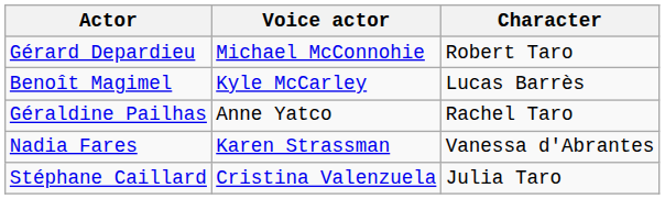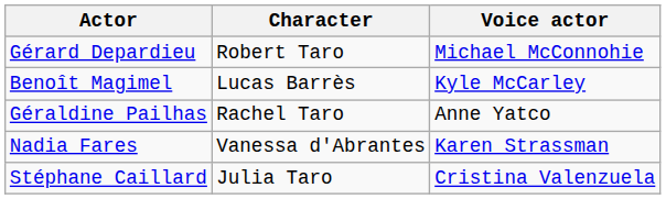columns swapped: Character <-> Voice actor
